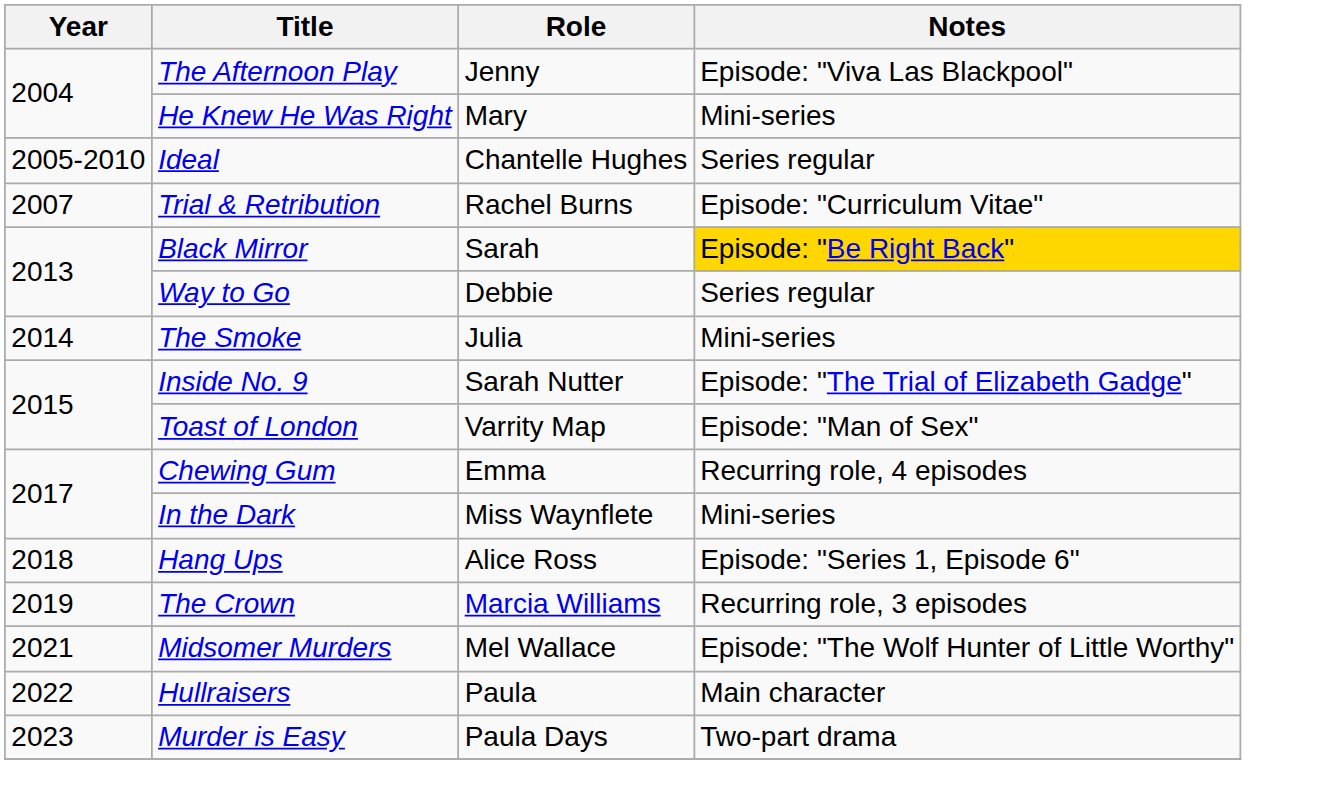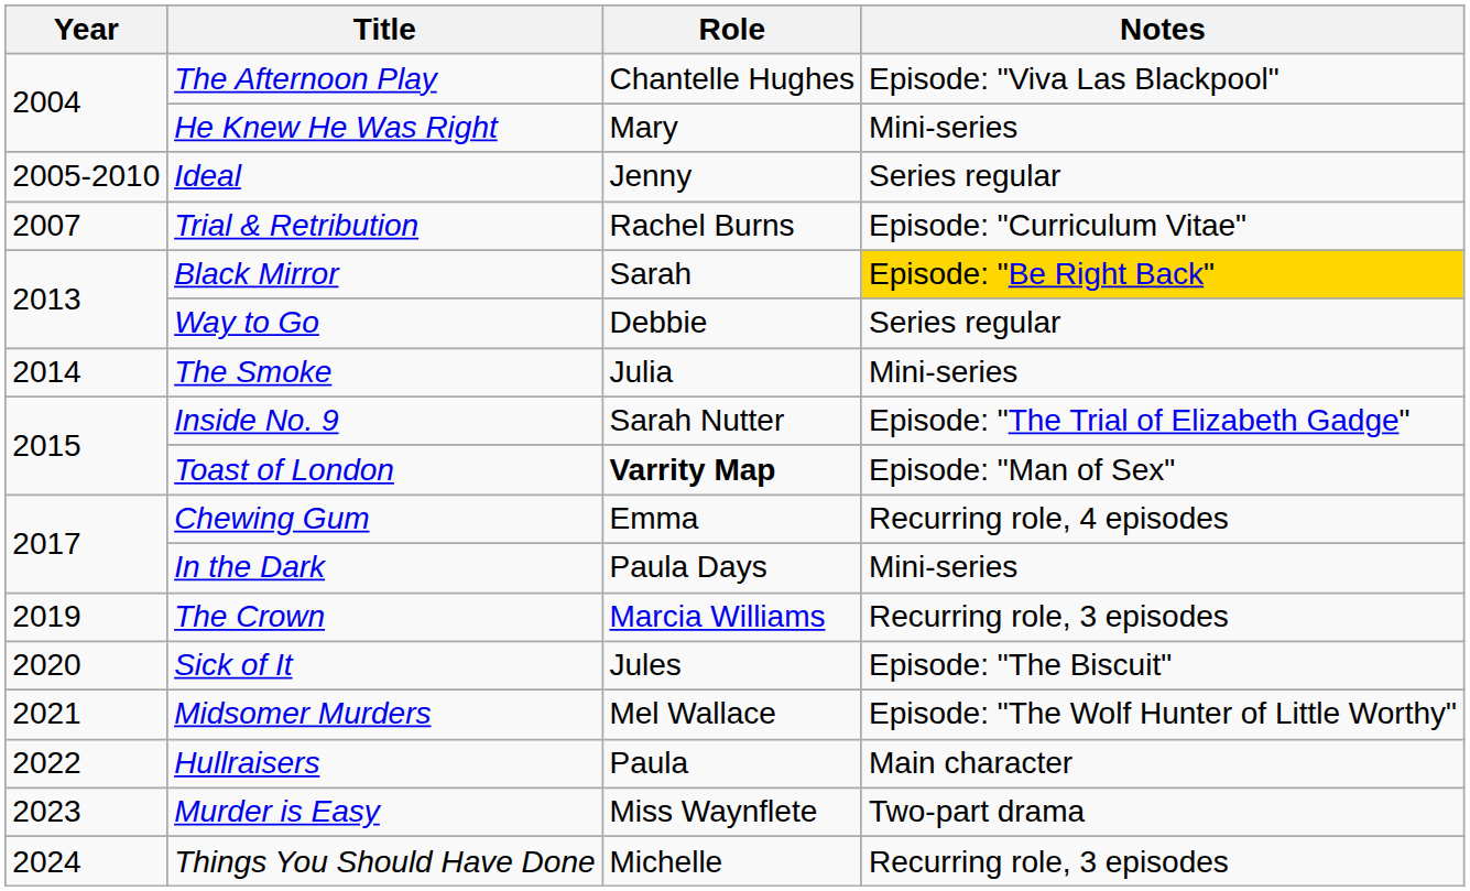The Afternoon Play | Role: Jenny -> Chantelle Hughes
Ideal | Role: Chantelle Hughes -> Jenny
Toast of London | Role: normal -> bold
In the Dark | Role: Miss Waynflete -> Paula Days
- row: 2018 | Hang Ups | Alice Ross | Episode: "Series 1, Episode 6"
+ row: 2020 | Sick of It | Jules | Episode: "The Biscuit"
Murder is Easy | Role: Paula Days -> Miss Waynflete
+ row: 2024 | Things You Should Have Done | Michelle | Recurring role, 3 episodes
